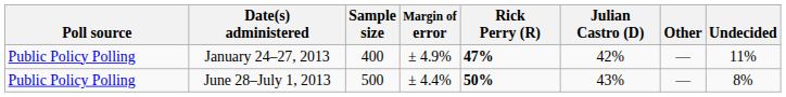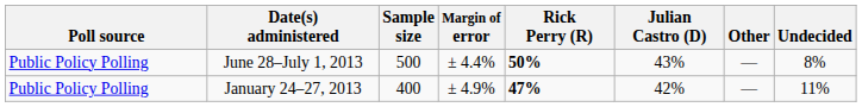rows swapped: June 28–July 1, 2013 <-> January 24–27, 2013
